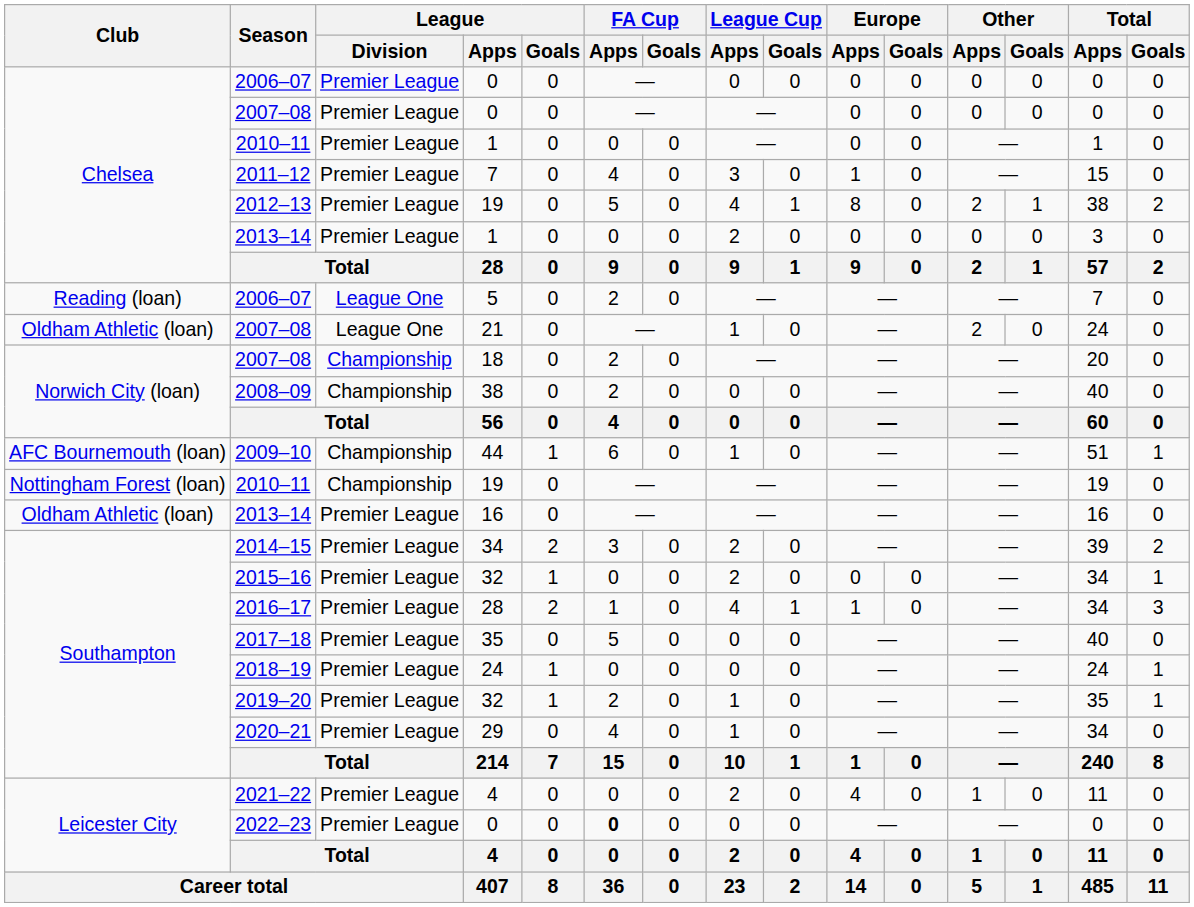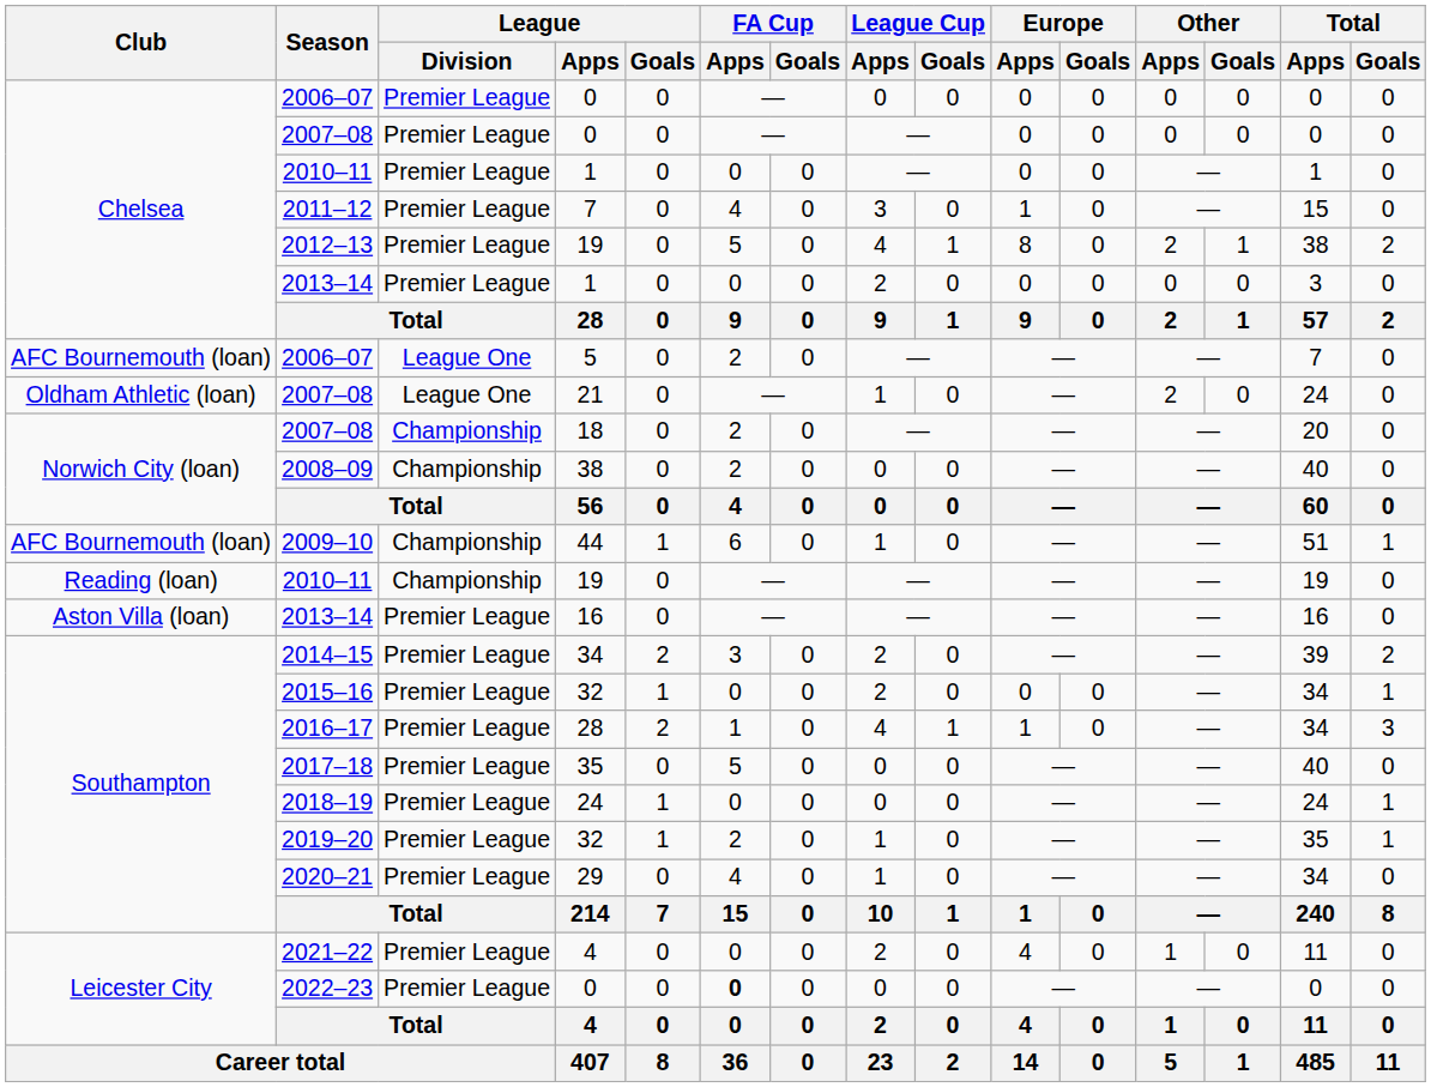2006–07 / 5 | Club: Reading (loan) -> AFC Bournemouth (loan)
2010–11 / 19 | Club: Nottingham Forest (loan) -> Reading (loan)
2013–14 / 16 | Club: Oldham Athletic (loan) -> Aston Villa (loan)
